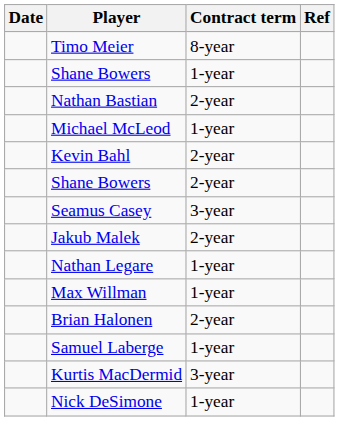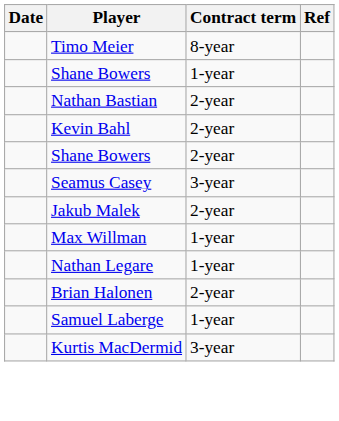- row: Michael McLeod | 1-year
rows swapped: Nathan Legare <-> Max Willman
- row: Nick DeSimone | 1-year
